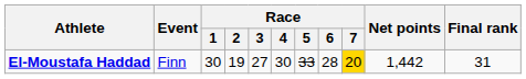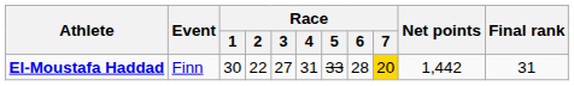El-Moustafa Haddad | Race / 2: 19 -> 22
El-Moustafa Haddad | Race / 4: 30 -> 31
